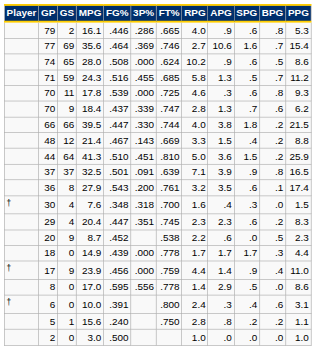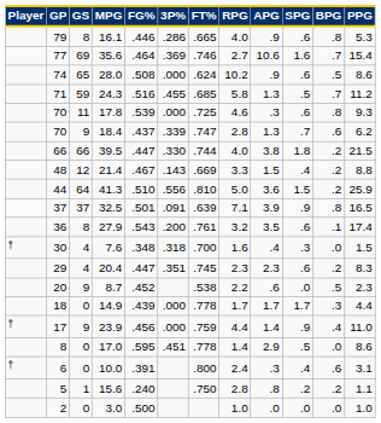16.1 | GS: 2 -> 8
41.3 | 3P%: .451 -> .556
17.0 | 3P%: .556 -> .451
